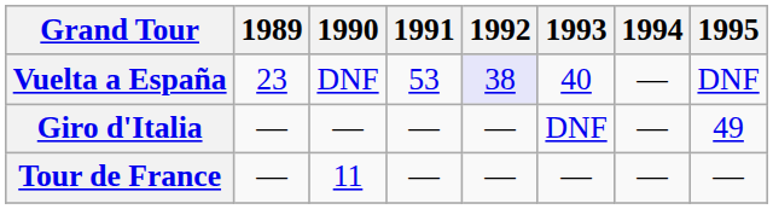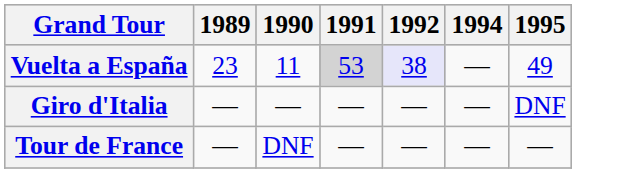- column: 1993 | 40 | DNF | —
Vuelta a España | 1990: DNF -> 11
Vuelta a España | 1991: no background -> lightgrey background
Vuelta a España | 1995: DNF -> 49
Giro d'Italia | 1995: 49 -> DNF
Tour de France | 1990: 11 -> DNF
